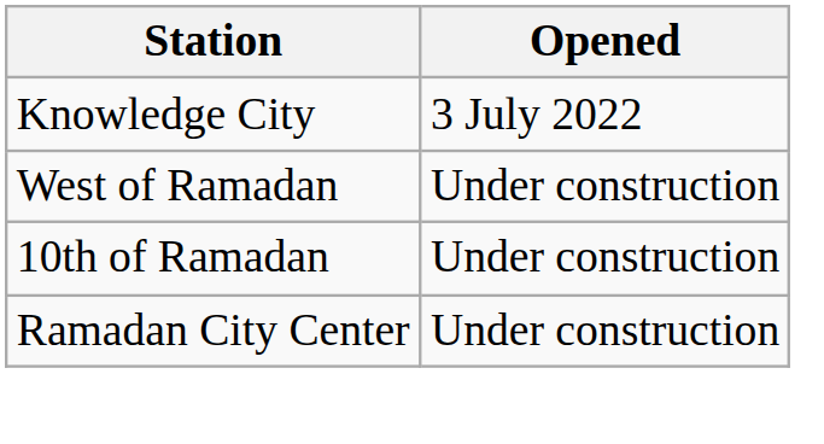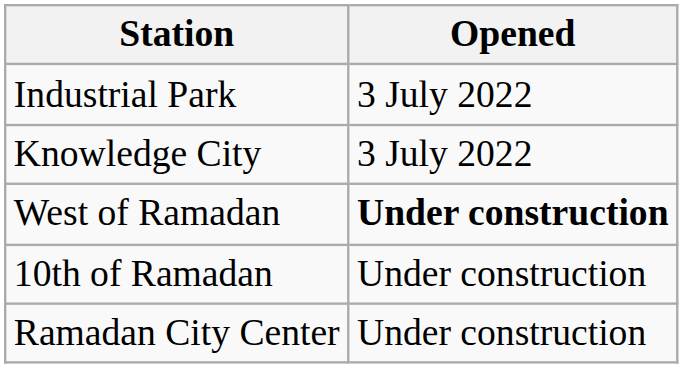+ row: Industrial Park | 3 July 2022
West of Ramadan | Opened: normal -> bold
